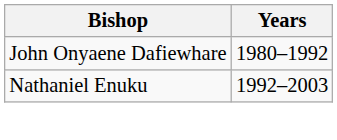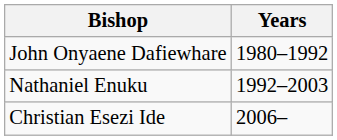+ row: Christian Esezi Ide | 2006–
